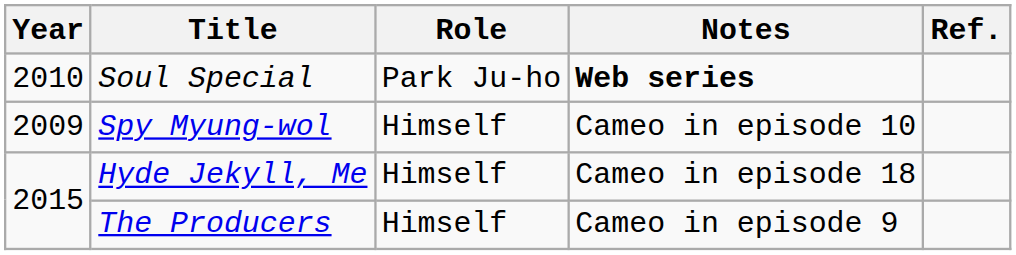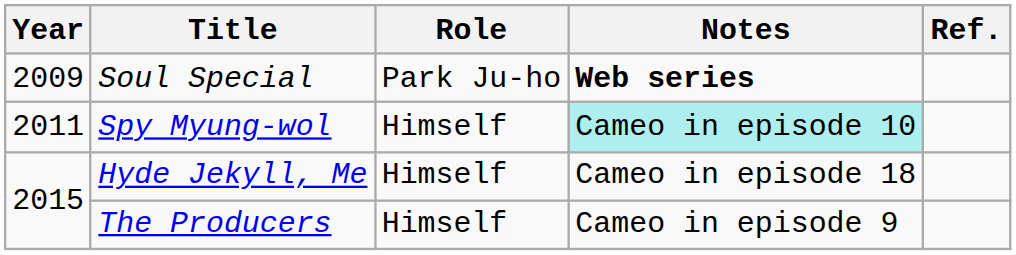Soul Special | Year: 2010 -> 2009
Spy Myung-wol | Year: 2009 -> 2011
Spy Myung-wol | Notes: no background -> paleturquoise background
